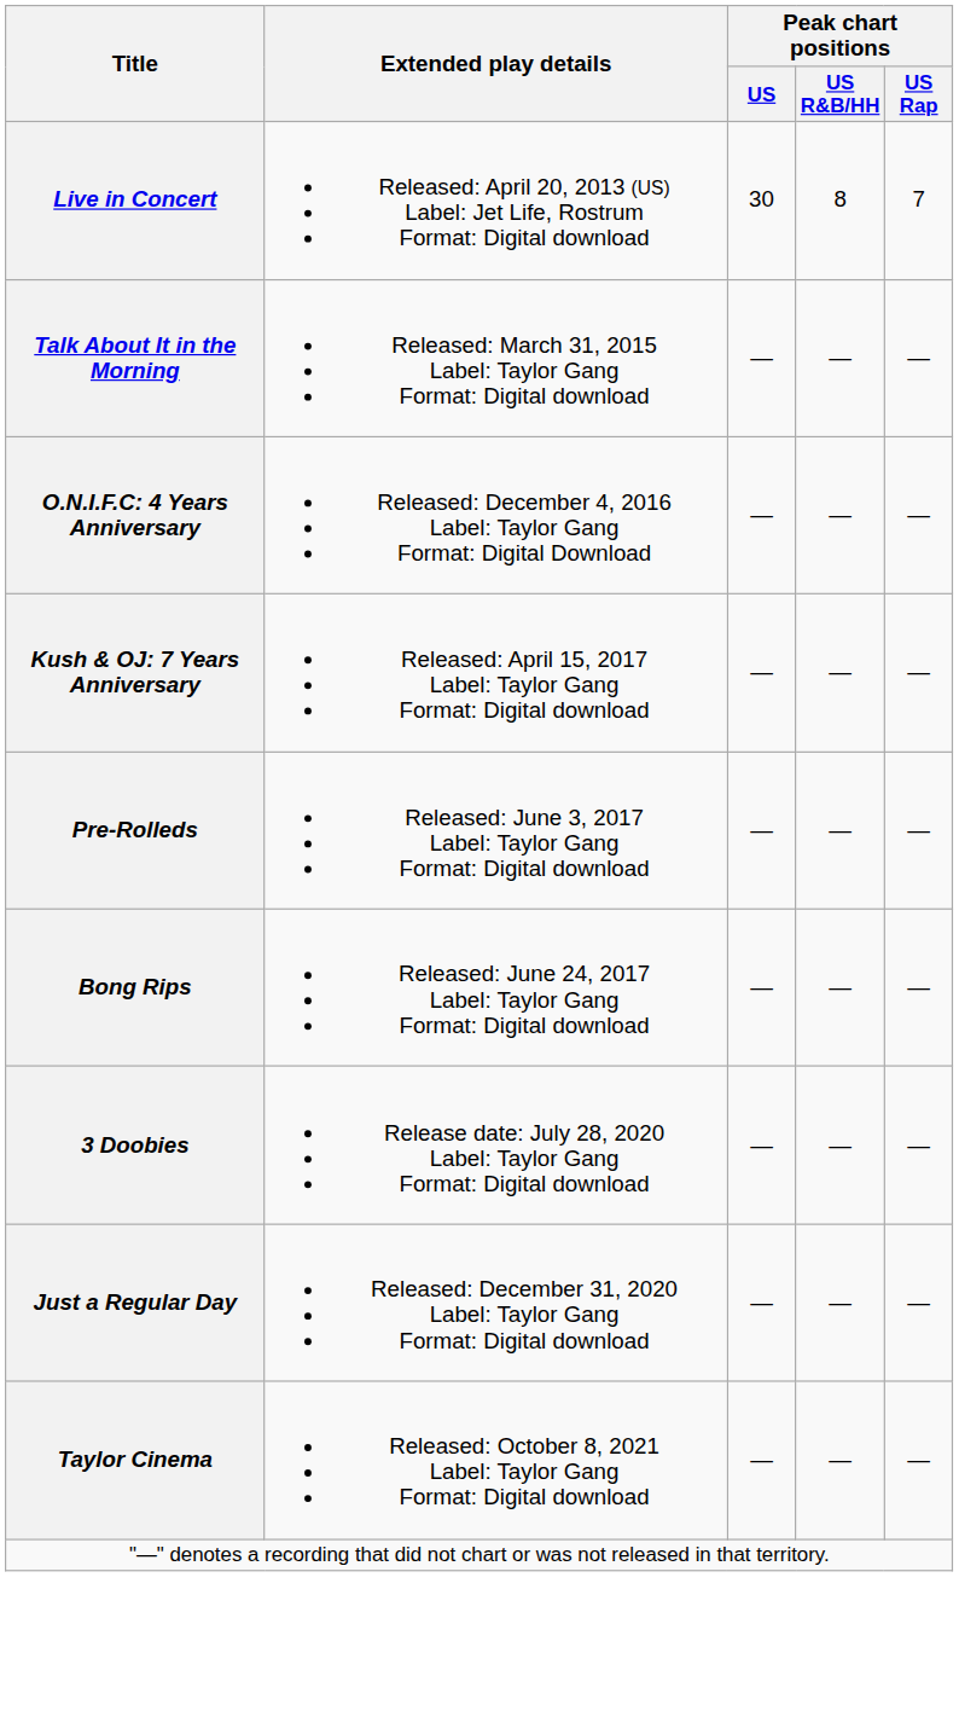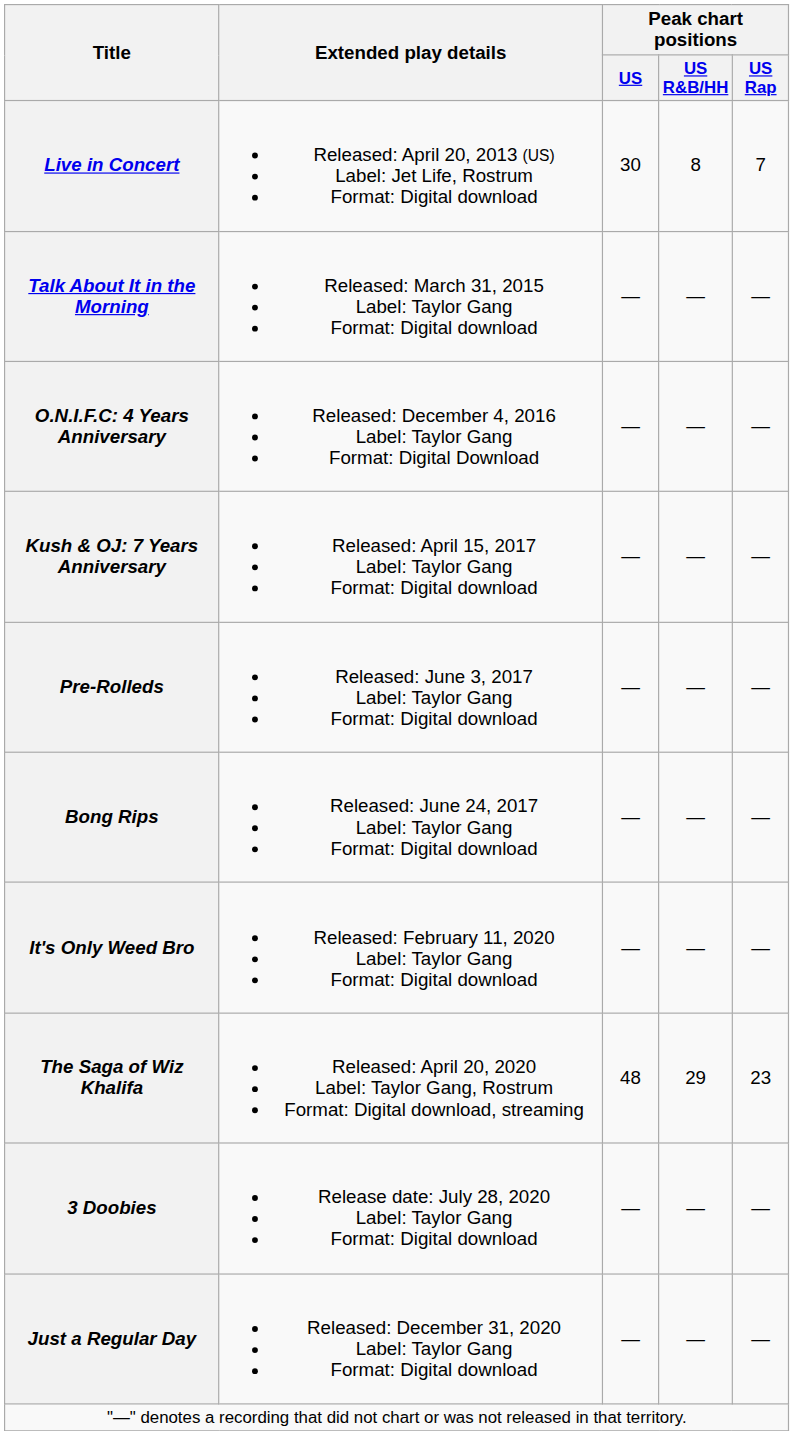+ row: It's Only Weed Bro | Released: February 11, 2020 Label: Taylor Gang Format: Digital download | — | — | —
+ row: The Saga of Wiz Khalifa | Released: April 20, 2020 Label: Taylor Gang, Rostrum Format: Digital download, streaming | 48 | 29 | 23
- row: Taylor Cinema | Released: October 8, 2021 Label: Taylor Gang Format: Digital download | — | — | —
